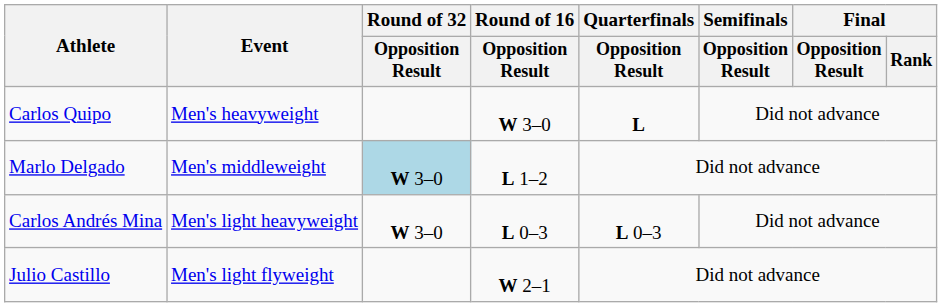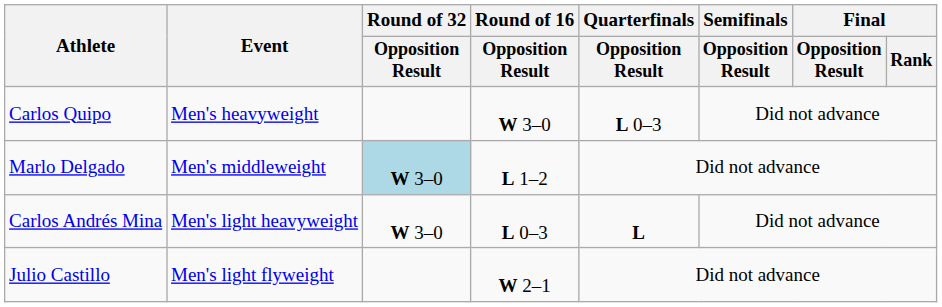Carlos Quipo | Quarterfinals / Opposition Result: L -> L 0–3
Carlos Andrés Mina | Quarterfinals / Opposition Result: L 0–3 -> L
